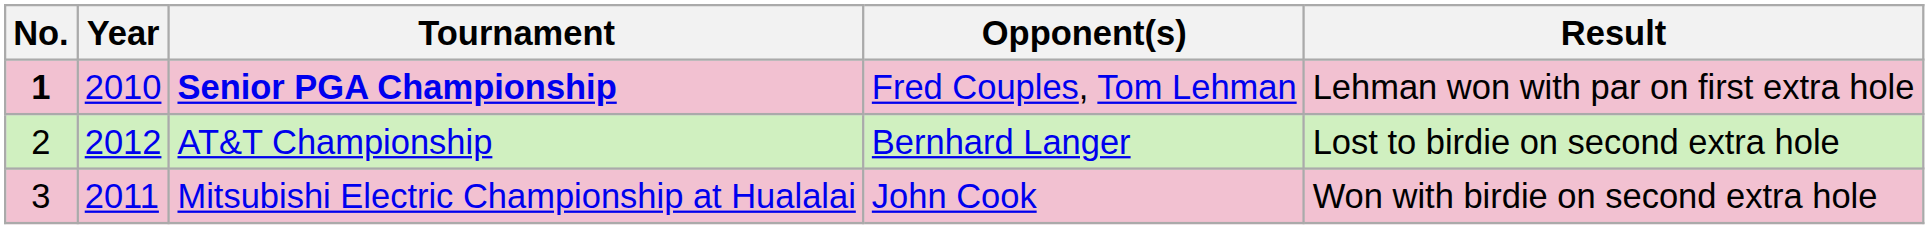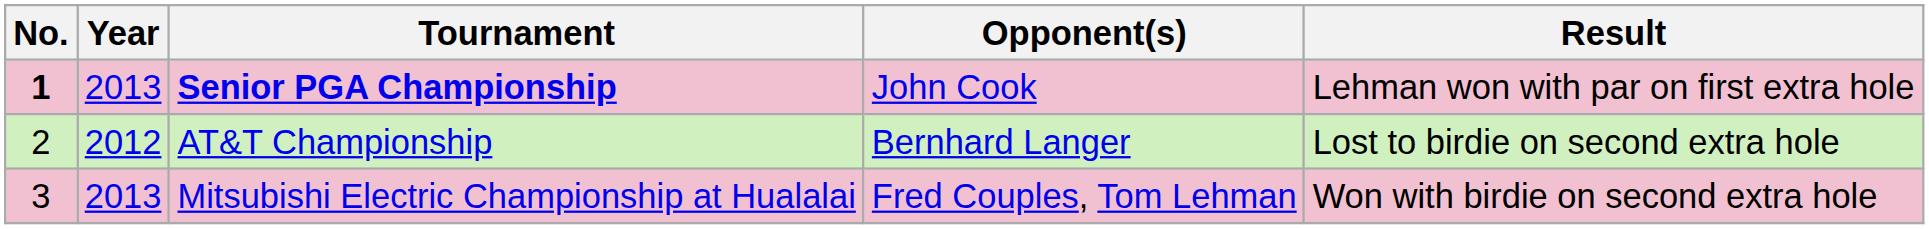Senior PGA Championship | Year: 2010 -> 2013
Senior PGA Championship | Opponent(s): Fred Couples, Tom Lehman -> John Cook
Mitsubishi Electric Championship at Hualalai | Year: 2011 -> 2013
Mitsubishi Electric Championship at Hualalai | Opponent(s): John Cook -> Fred Couples, Tom Lehman
